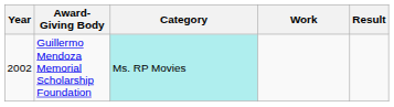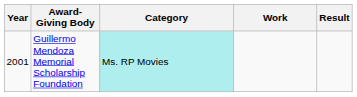Guillermo Mendoza Memorial Scholarship Foundation | Year: 2002 -> 2001
